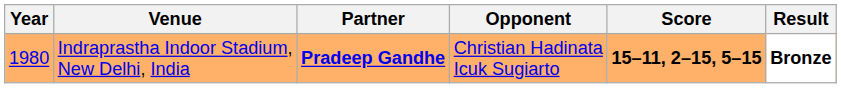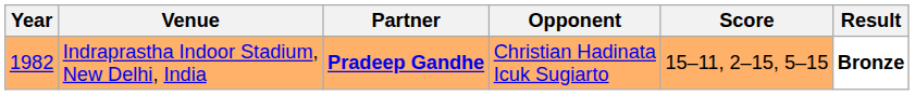Indraprastha Indoor Stadium, New Delhi, India | Year: 1980 -> 1982
Indraprastha Indoor Stadium, New Delhi, India | Score: bold -> normal
